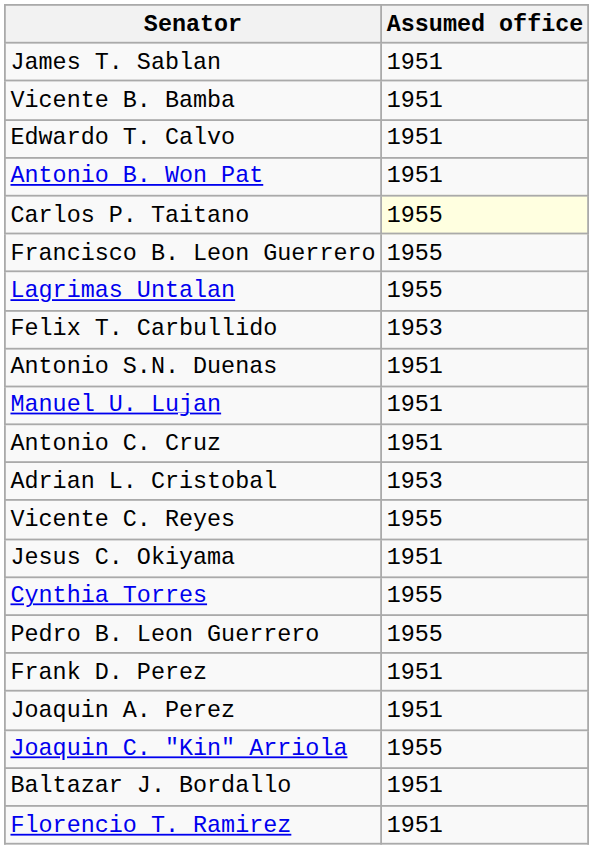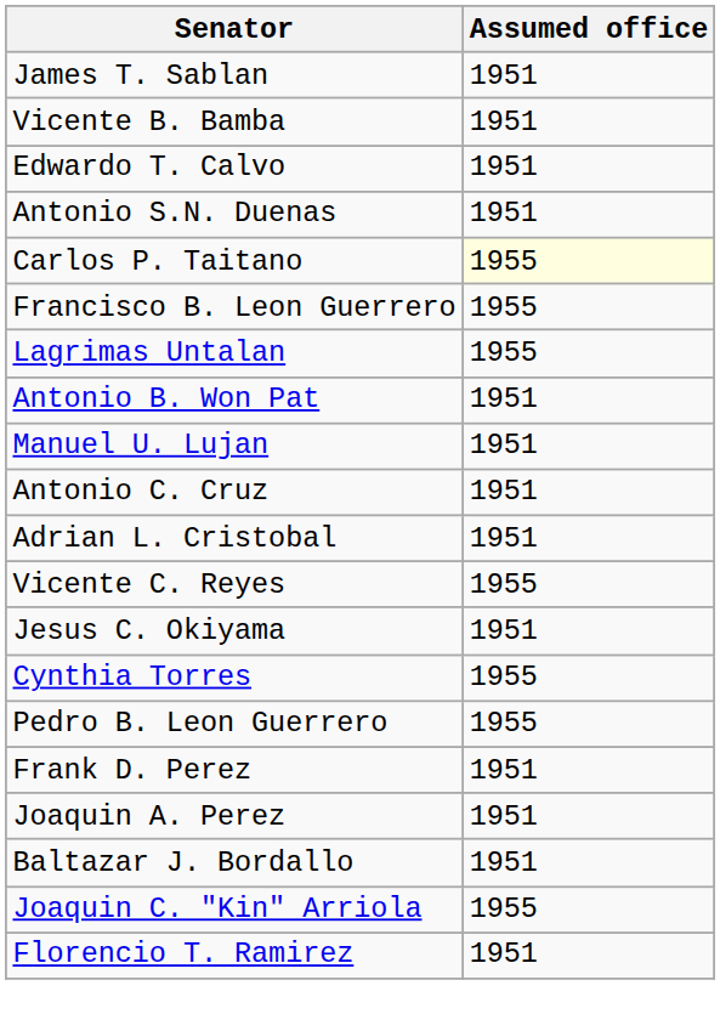rows swapped: Antonio B. Won Pat <-> Antonio S.N. Duenas
- row: Felix T. Carbullido | 1953
Adrian L. Cristobal | Assumed office: 1953 -> 1951
rows swapped: Joaquin C. "Kin" Arriola <-> Baltazar J. Bordallo
